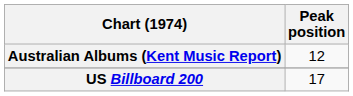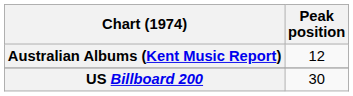US Billboard 200 | Peak position: 17 -> 30
